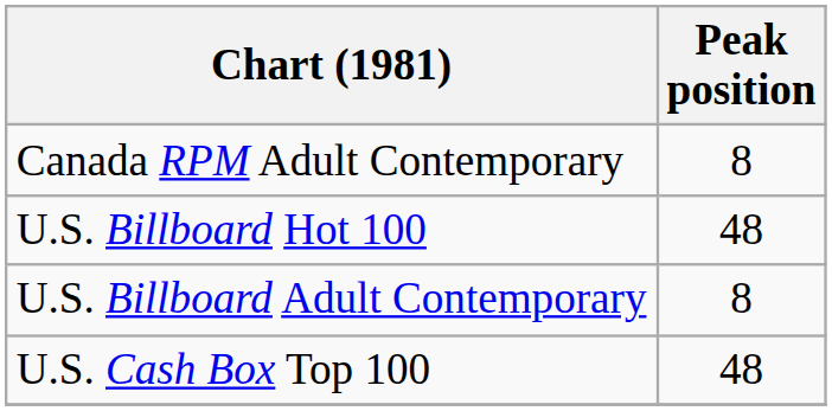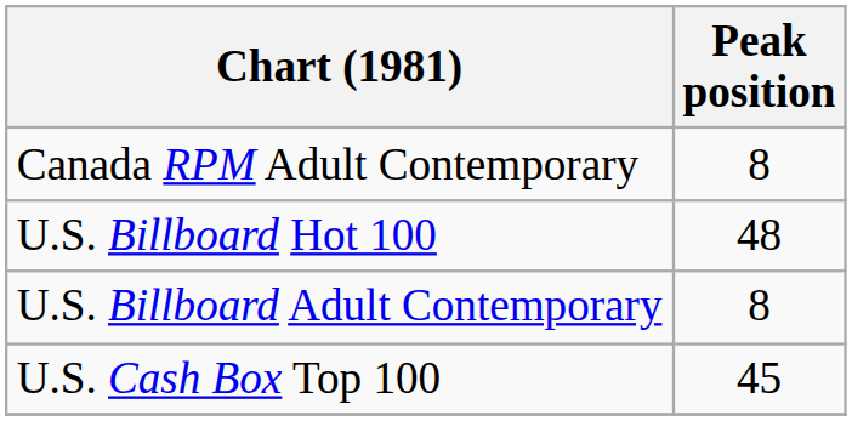U.S. Cash Box Top 100 | Peak position: 48 -> 45
